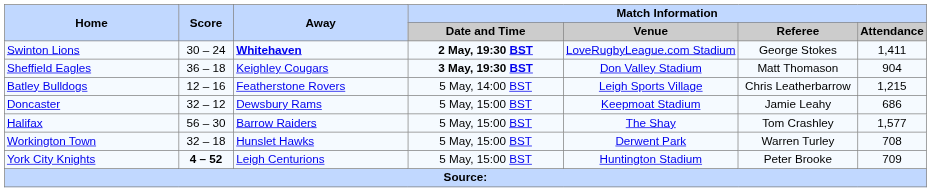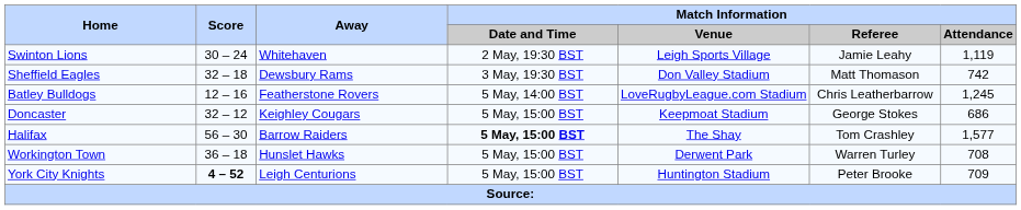Swinton Lions | Away: bold -> normal
Swinton Lions | Match Information / Date and Time: bold -> normal
Swinton Lions | Match Information / Venue: LoveRugbyLeague.com Stadium -> Leigh Sports Village
Swinton Lions | Match Information / Referee: George Stokes -> Jamie Leahy
Swinton Lions | Match Information / Attendance: 1,411 -> 1,119
Sheffield Eagles | Score: 36 – 18 -> 32 – 18
Sheffield Eagles | Away: Keighley Cougars -> Dewsbury Rams
Sheffield Eagles | Match Information / Date and Time: bold -> normal
Sheffield Eagles | Match Information / Attendance: 904 -> 742
Batley Bulldogs | Match Information / Venue: Leigh Sports Village -> LoveRugbyLeague.com Stadium
Batley Bulldogs | Match Information / Attendance: 1,215 -> 1,245
Doncaster | Away: Dewsbury Rams -> Keighley Cougars
Doncaster | Match Information / Referee: Jamie Leahy -> George Stokes
Halifax | Match Information / Date and Time: normal -> bold
Workington Town | Score: 32 – 18 -> 36 – 18
